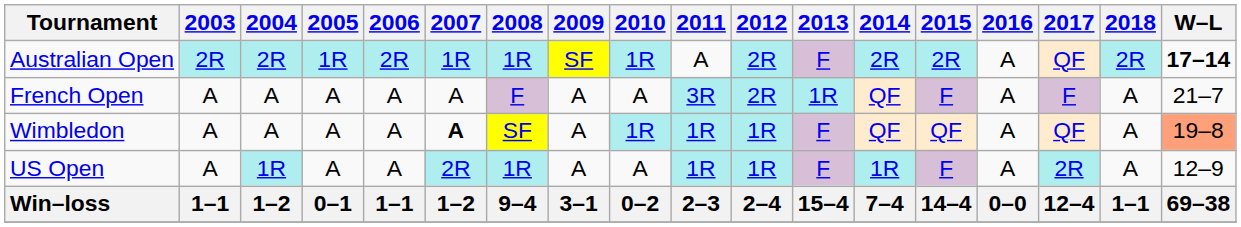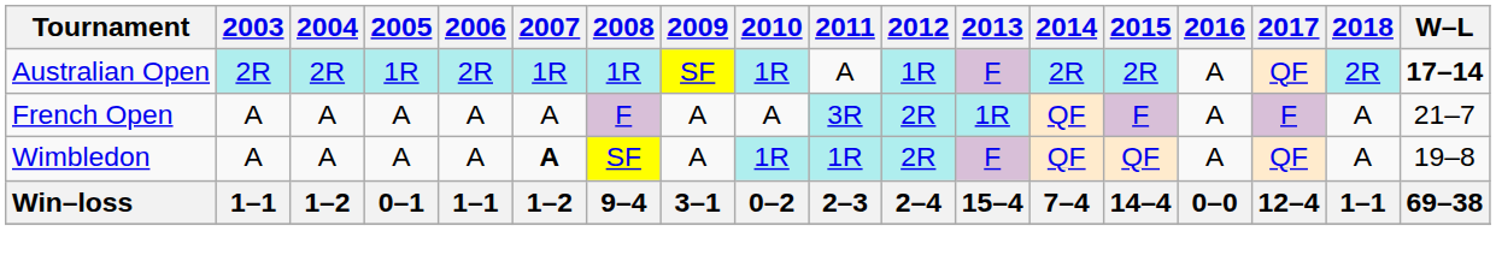Australian Open | 2012: 2R -> 1R
Wimbledon | 2012: 1R -> 2R
Wimbledon | W–L: lightsalmon background -> no background
- row: US Open | A | 1R | A | A | 2R | 1R | A | A | 1R | 1R | F | 1R | F | A | 2R | A | 12–9
